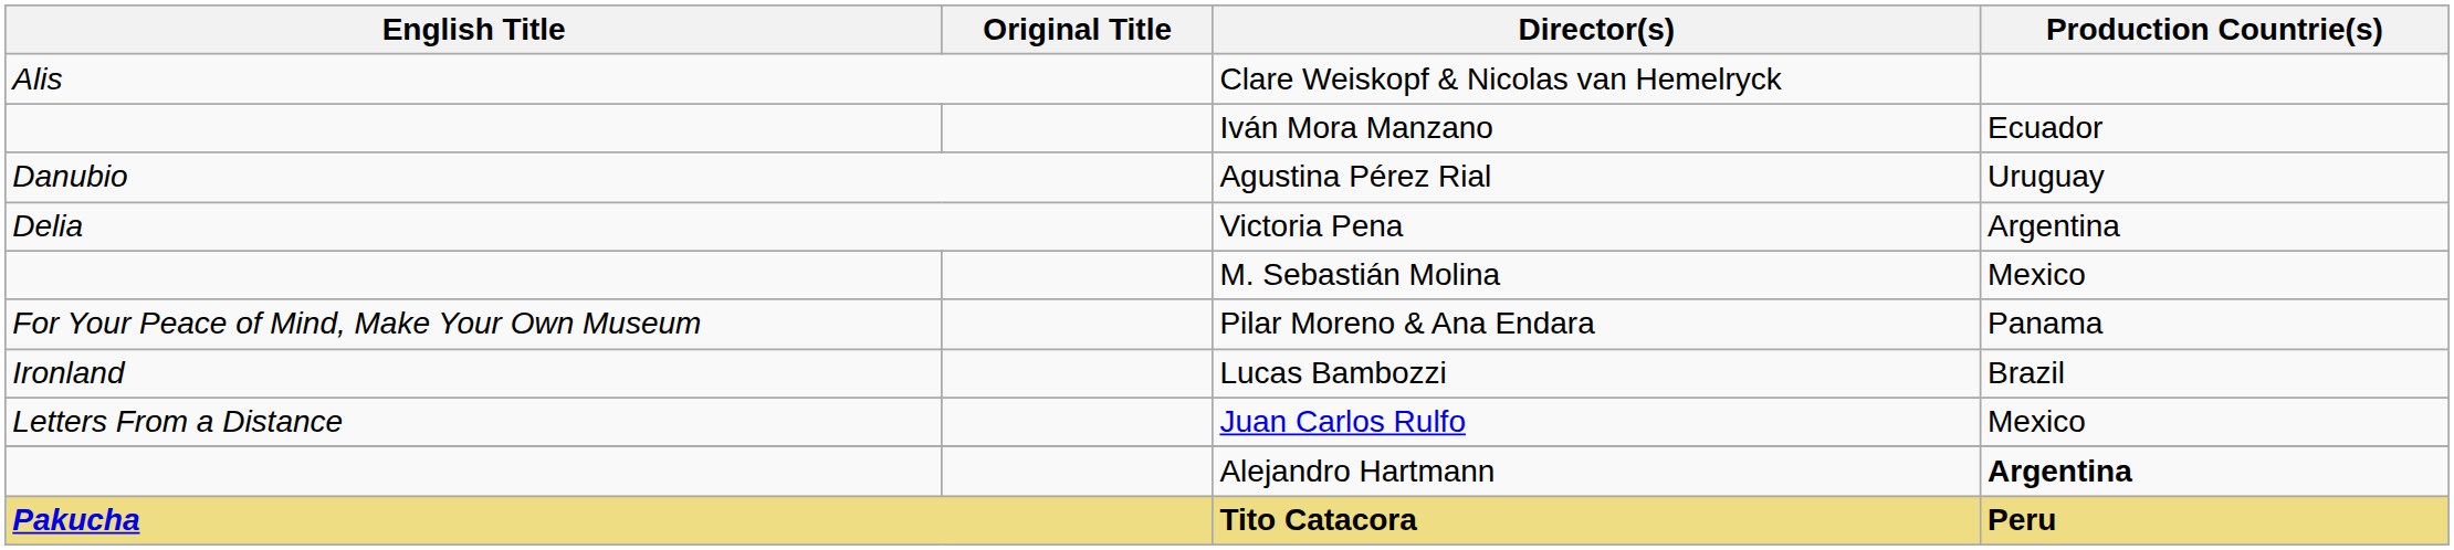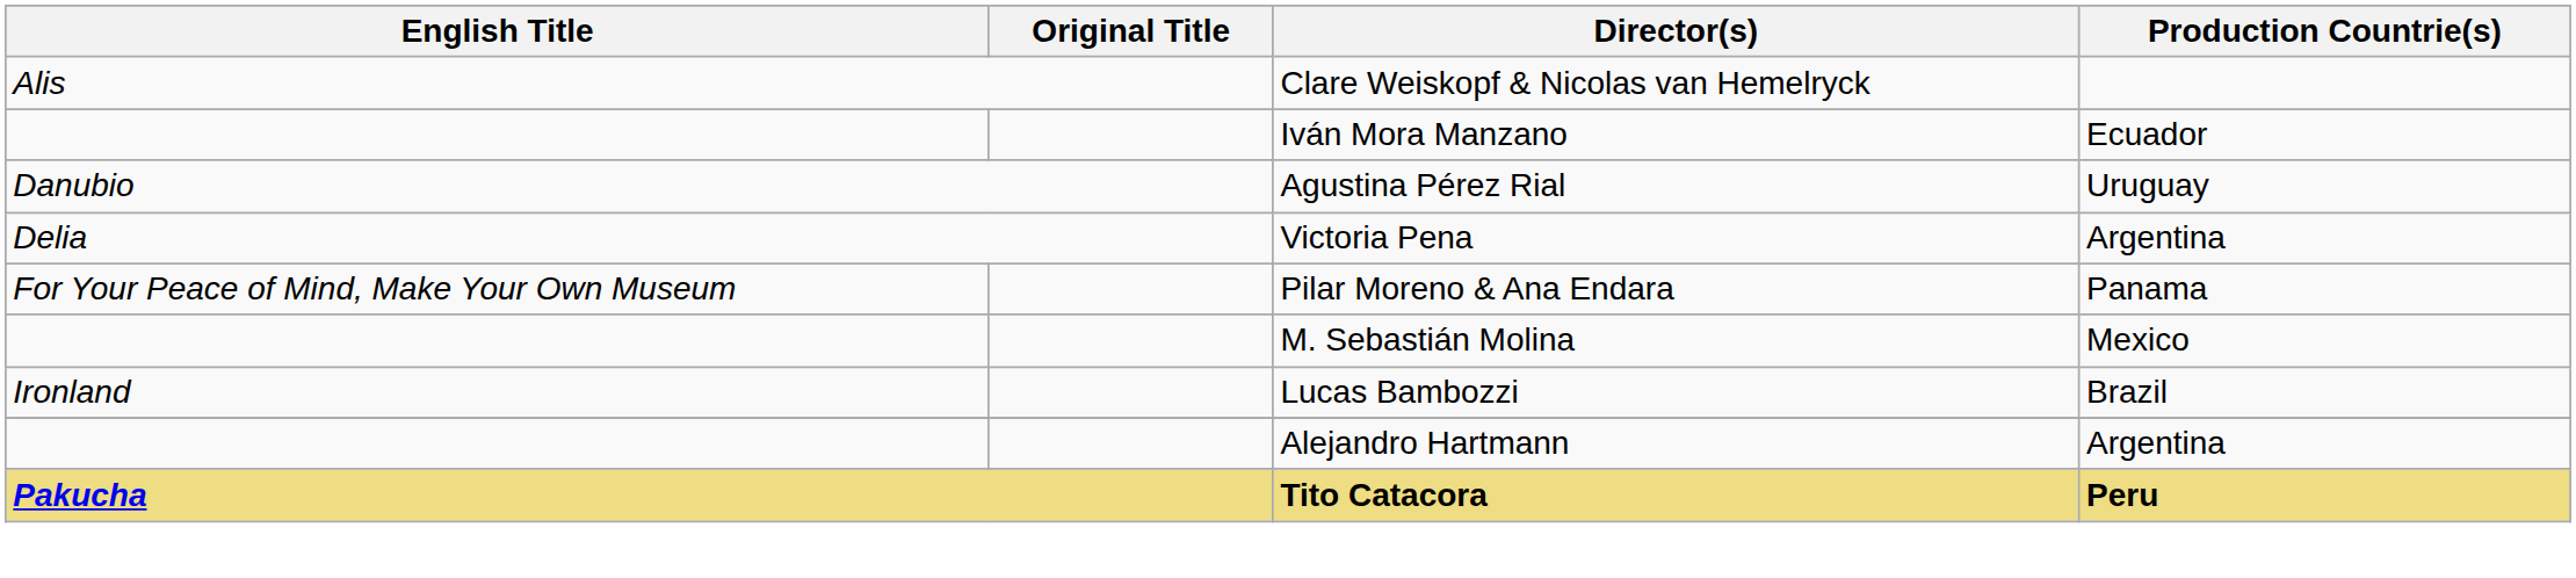rows swapped: Pilar Moreno & Ana Endara <-> M. Sebastián Molina
- row: Letters From a Distance | Juan Carlos Rulfo | Mexico
Alejandro Hartmann | Production Countrie(s): bold -> normal
